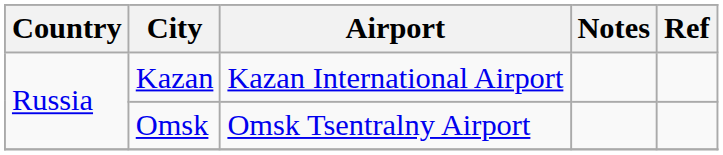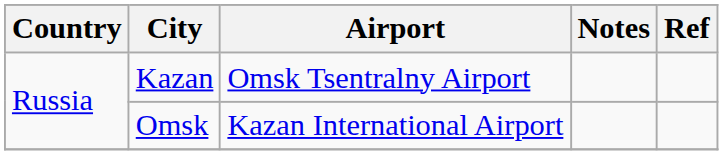Kazan | Airport: Kazan International Airport -> Omsk Tsentralny Airport
Omsk | Airport: Omsk Tsentralny Airport -> Kazan International Airport
